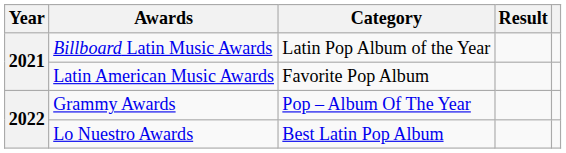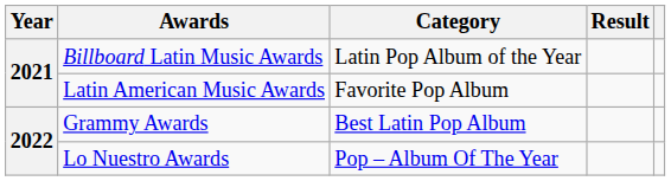Grammy Awards | Category: Pop – Album Of The Year -> Best Latin Pop Album
Lo Nuestro Awards | Category: Best Latin Pop Album -> Pop – Album Of The Year
